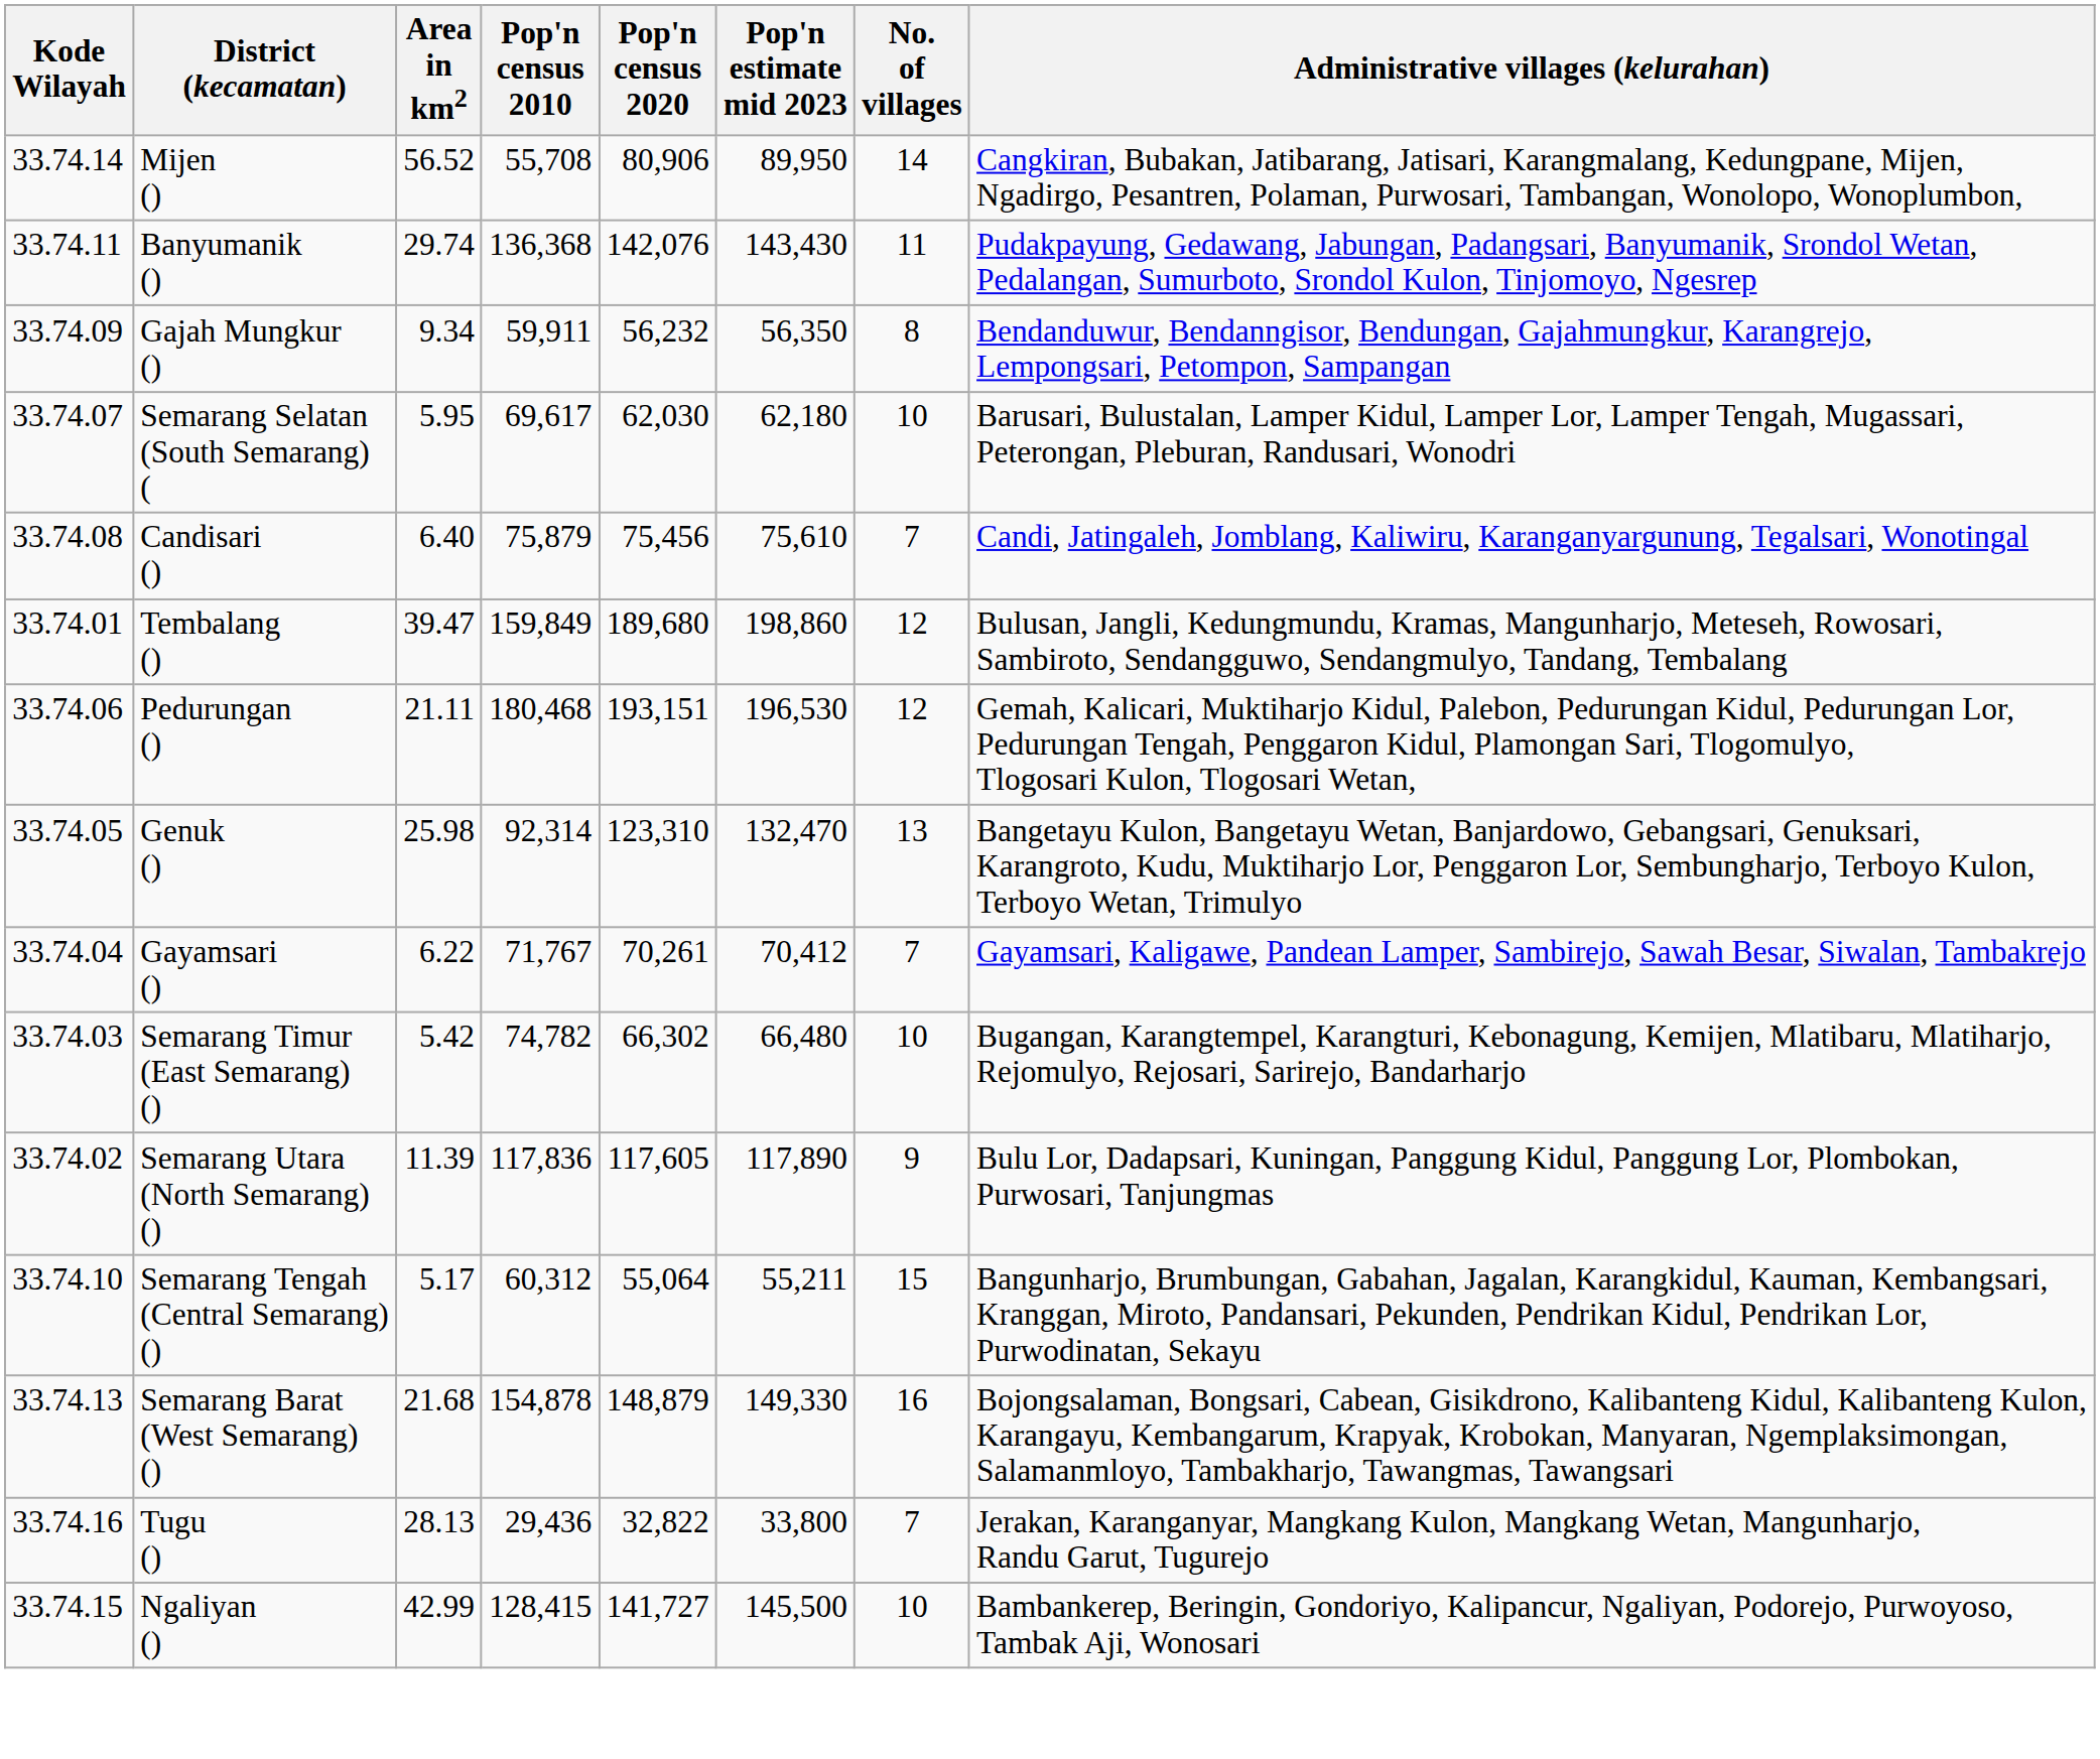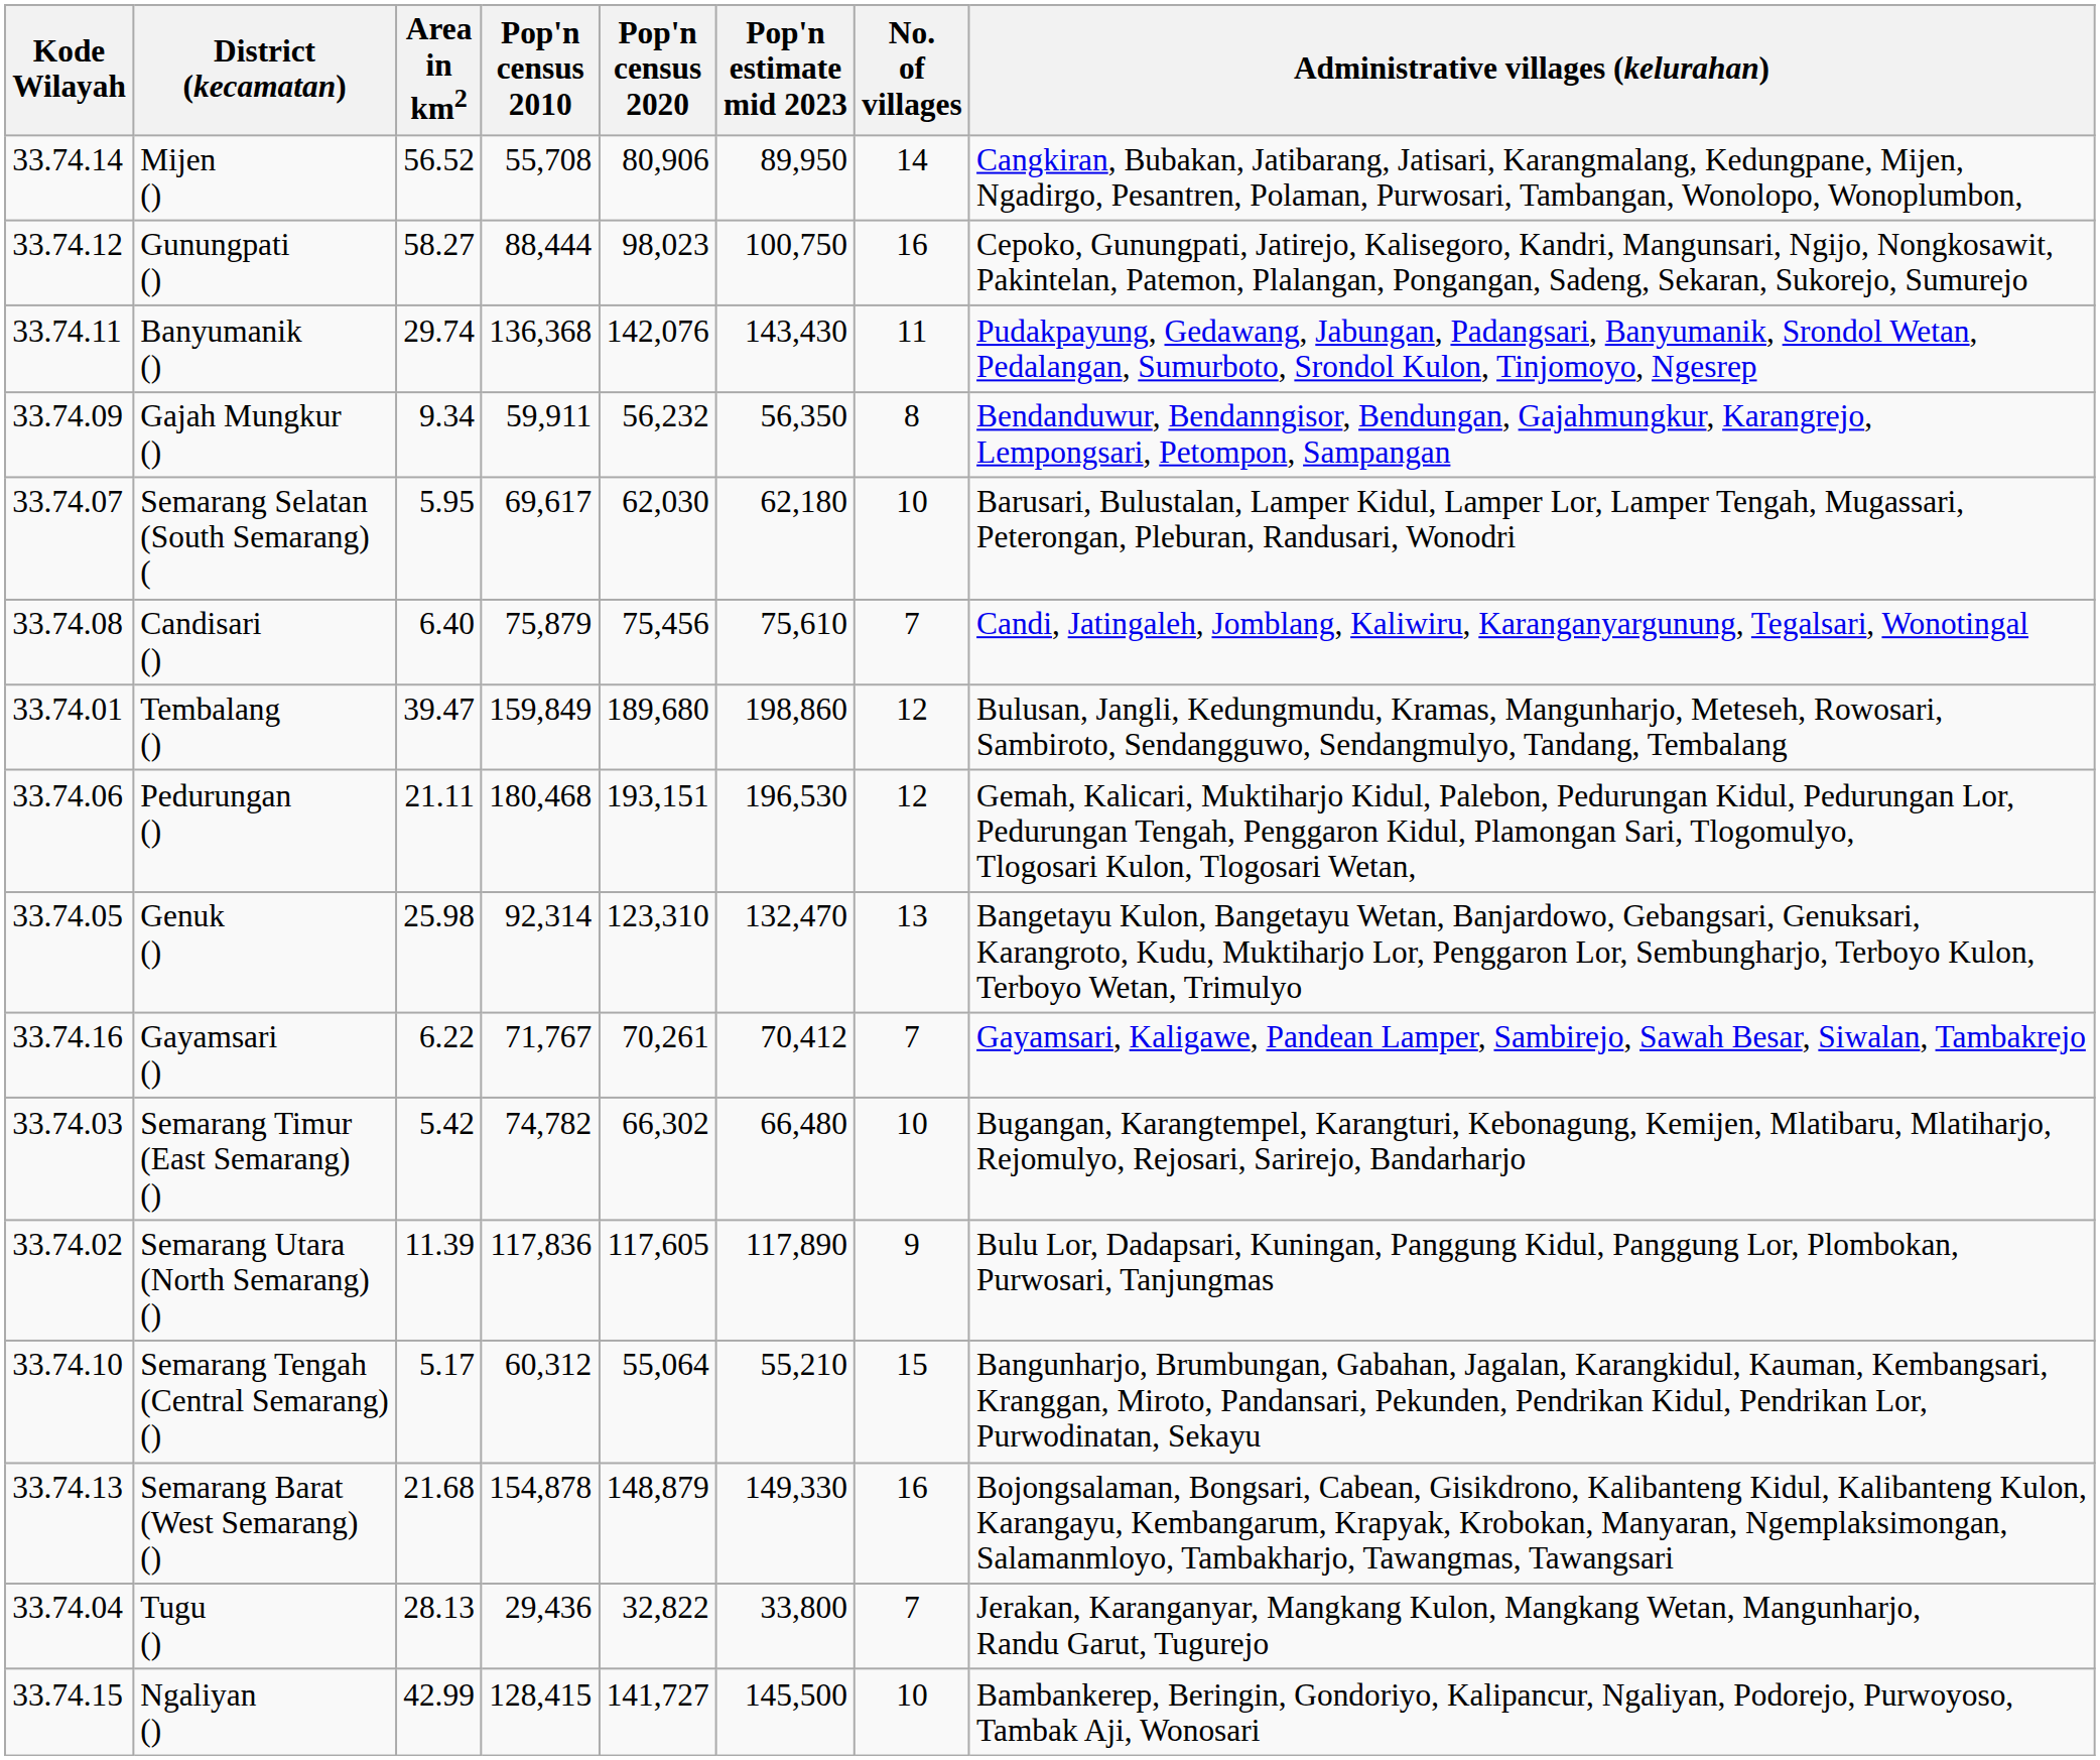+ row: 33.74.12 | Gunungpati () | 58.27 | 88,444 | 98,023 | 100,750 | 16 | Cepoko, Gunungpati, Jatirejo, Kalisegoro, Kandri, Mangunsari, Ngijo, Nongkosawit, Pakintelan, Patemon, Plalangan, Pongangan, Sadeng, Sekaran, Sukorejo, Sumurejo
Gayamsari () | Kode Wilayah: 33.74.04 -> 33.74.16
Semarang Tengah (Central Semarang) () | Pop'n estimate mid 2023: 55,211 -> 55,210
Tugu () | Kode Wilayah: 33.74.16 -> 33.74.04
